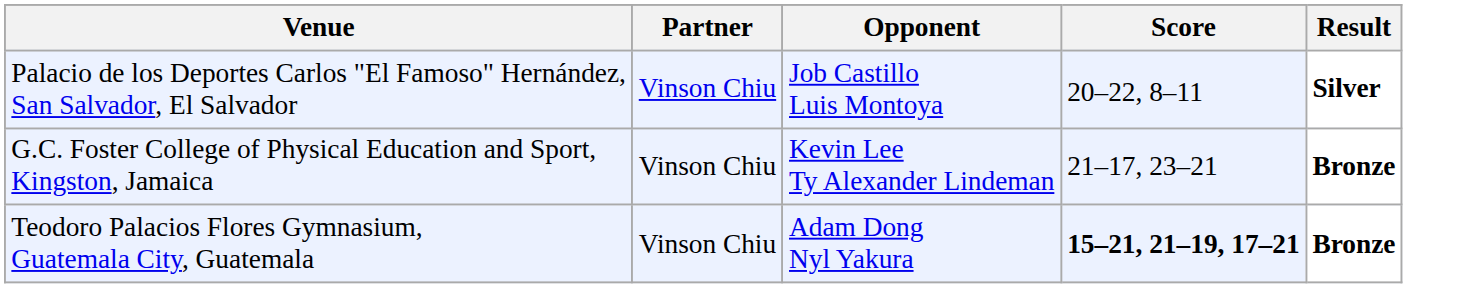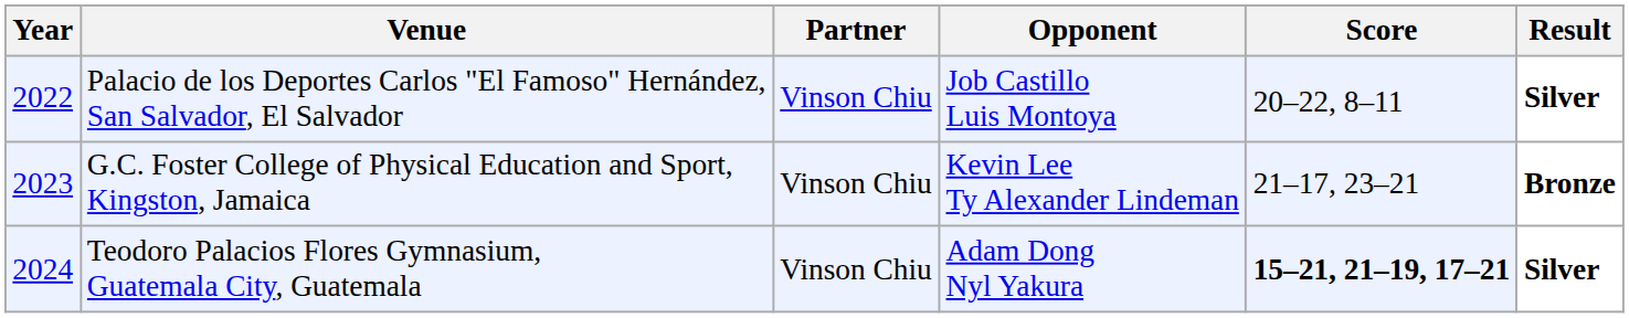+ column: Year | 2022 | 2023 | 2024
Teodoro Palacios Flores Gymnasium, Guatemala City, Guatemala | Result: Bronze -> Silver
